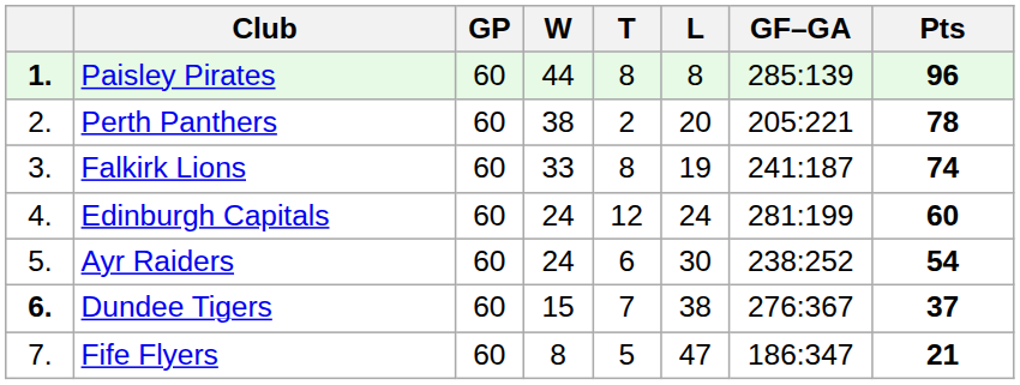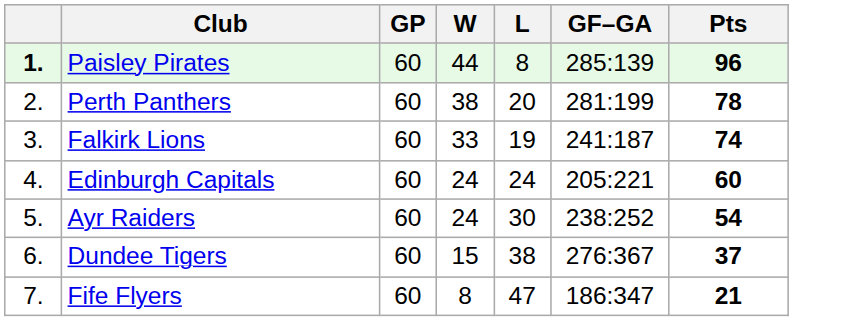- column: T | 8 | 2 | 8 | 12 | 6 | 7 | 5
Perth Panthers | GF–GA: 205:221 -> 281:199
Edinburgh Capitals | GF–GA: 281:199 -> 205:221
Dundee Tigers | column 1: bold -> normal
